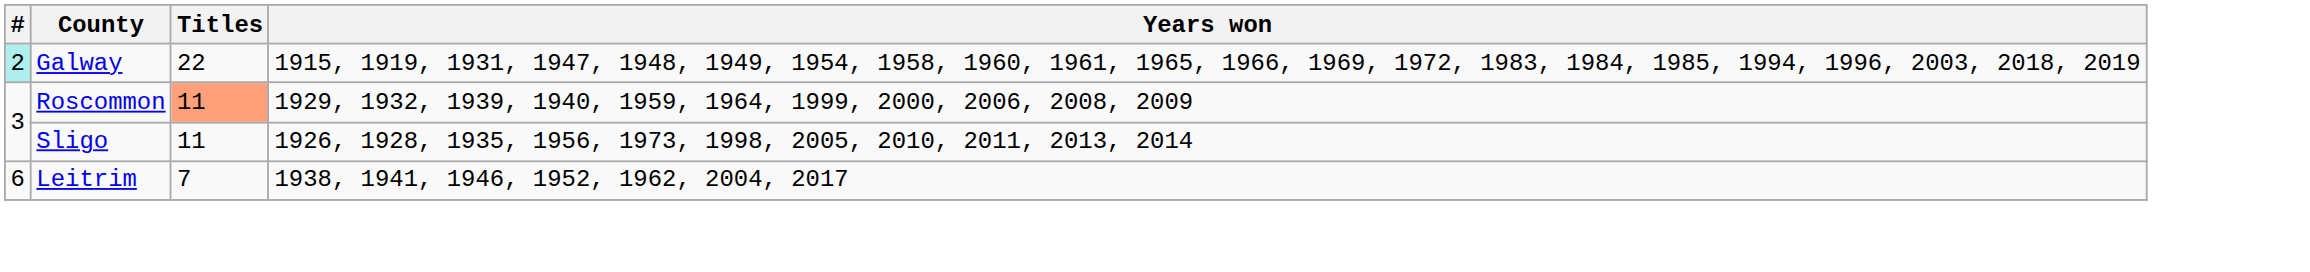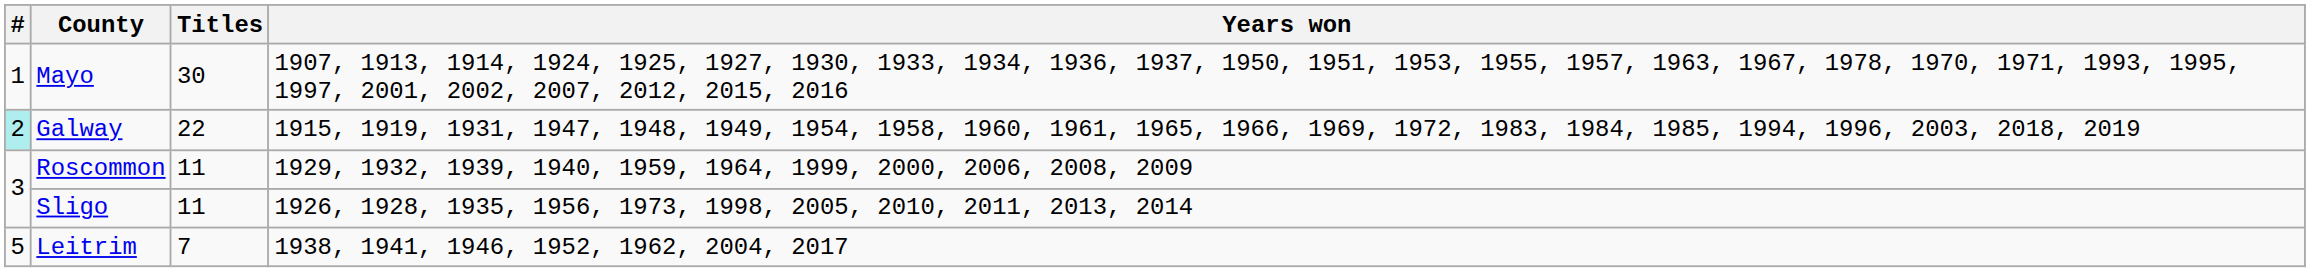+ row: 1 | Mayo | 30 | 1907, 1913, 1914, 1924, 1925, 1927, 1930, 1933, 1934, 1936, 1937, 1950, 1951, 1953, 1955, 1957, 1963, 1967, 1978, 1970, 1971, 1993, 1995, 1997, 2001, 2002, 2007, 2012, 2015, 2016
Roscommon | Titles: lightsalmon background -> no background
Leitrim | #: 6 -> 5
